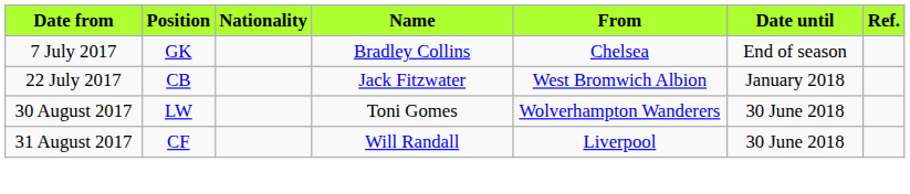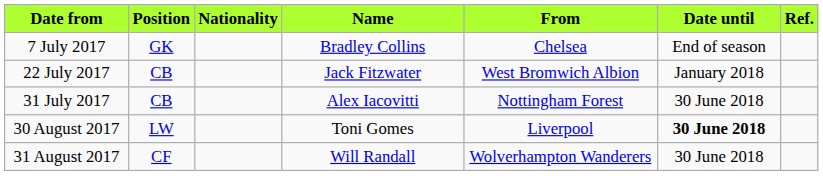+ row: 31 July 2017 | CB | Alex Iacovitti | Nottingham Forest | 30 June 2018
30 August 2017 | From: Wolverhampton Wanderers -> Liverpool
30 August 2017 | Date until: normal -> bold
31 August 2017 | From: Liverpool -> Wolverhampton Wanderers
